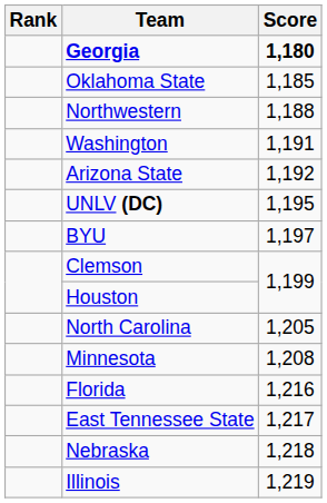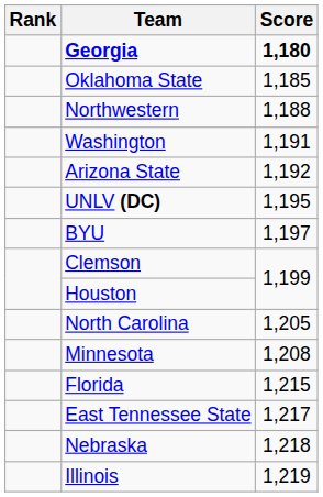Florida | Score: 1,216 -> 1,215
